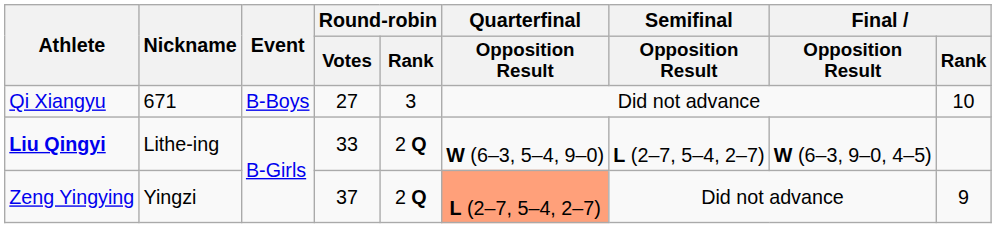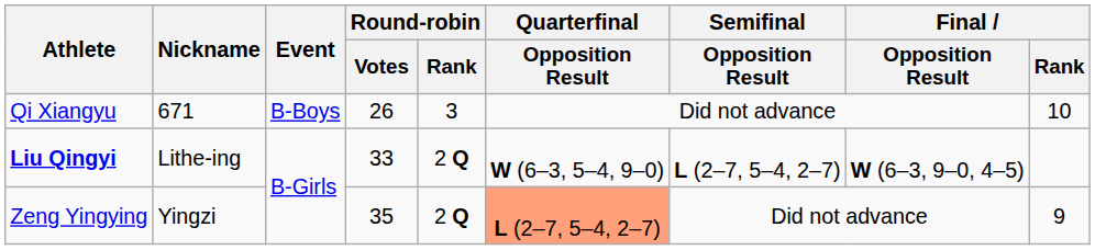Qi Xiangyu | Round-robin / Votes: 27 -> 26
Zeng Yingying | Round-robin / Votes: 37 -> 35
